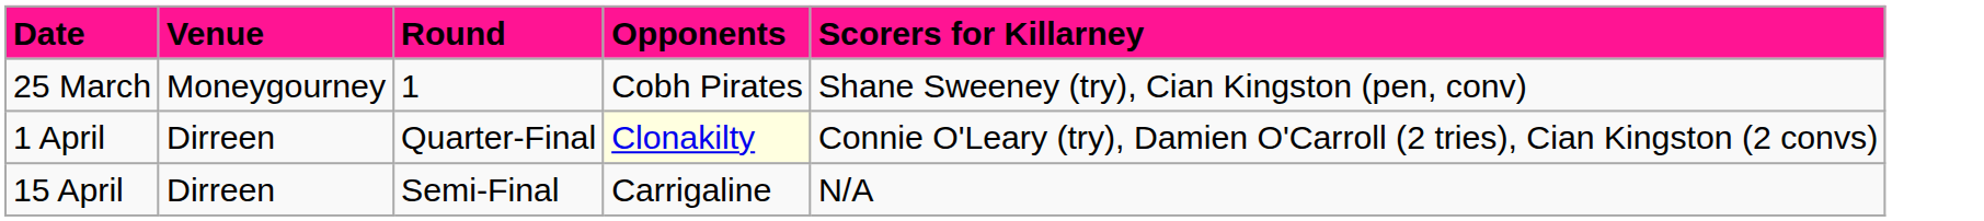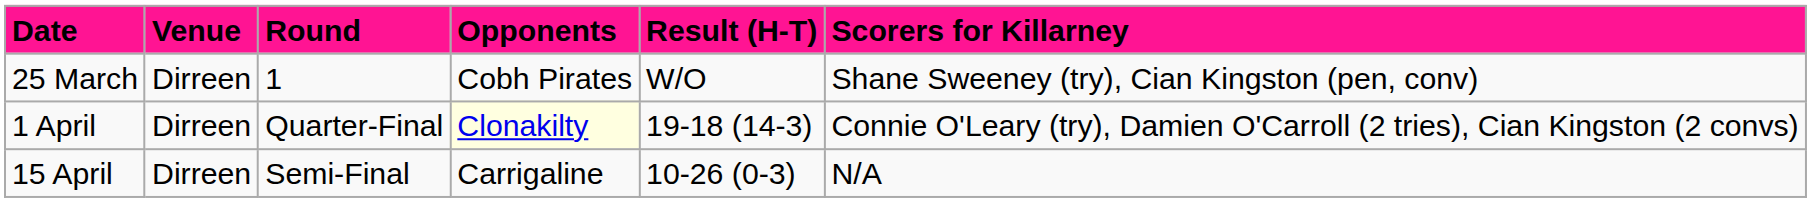+ column: Result (H-T) | W/O | 19-18 (14-3) | 10-26 (0-3)
25 March | Venue: Moneygourney -> Dirreen
